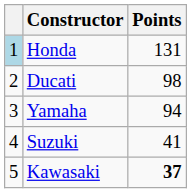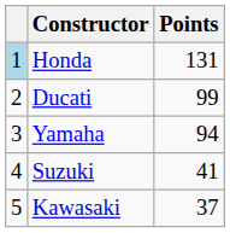Ducati | Points: 98 -> 99
Kawasaki | Points: bold -> normal
